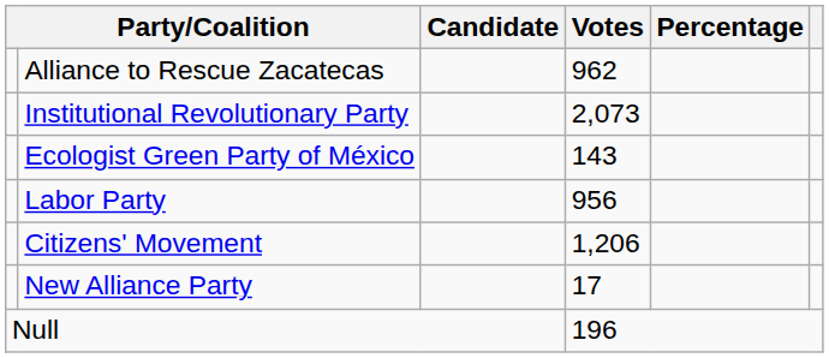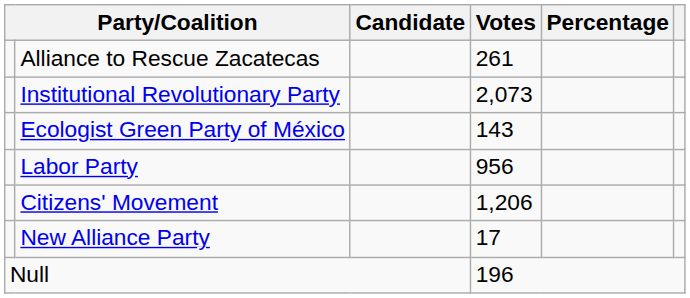Alliance to Rescue Zacatecas | Votes: 962 -> 261
